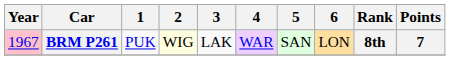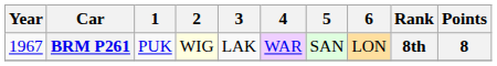BRM P261 | Year: pink background -> no background
BRM P261 | Points: 7 -> 8
